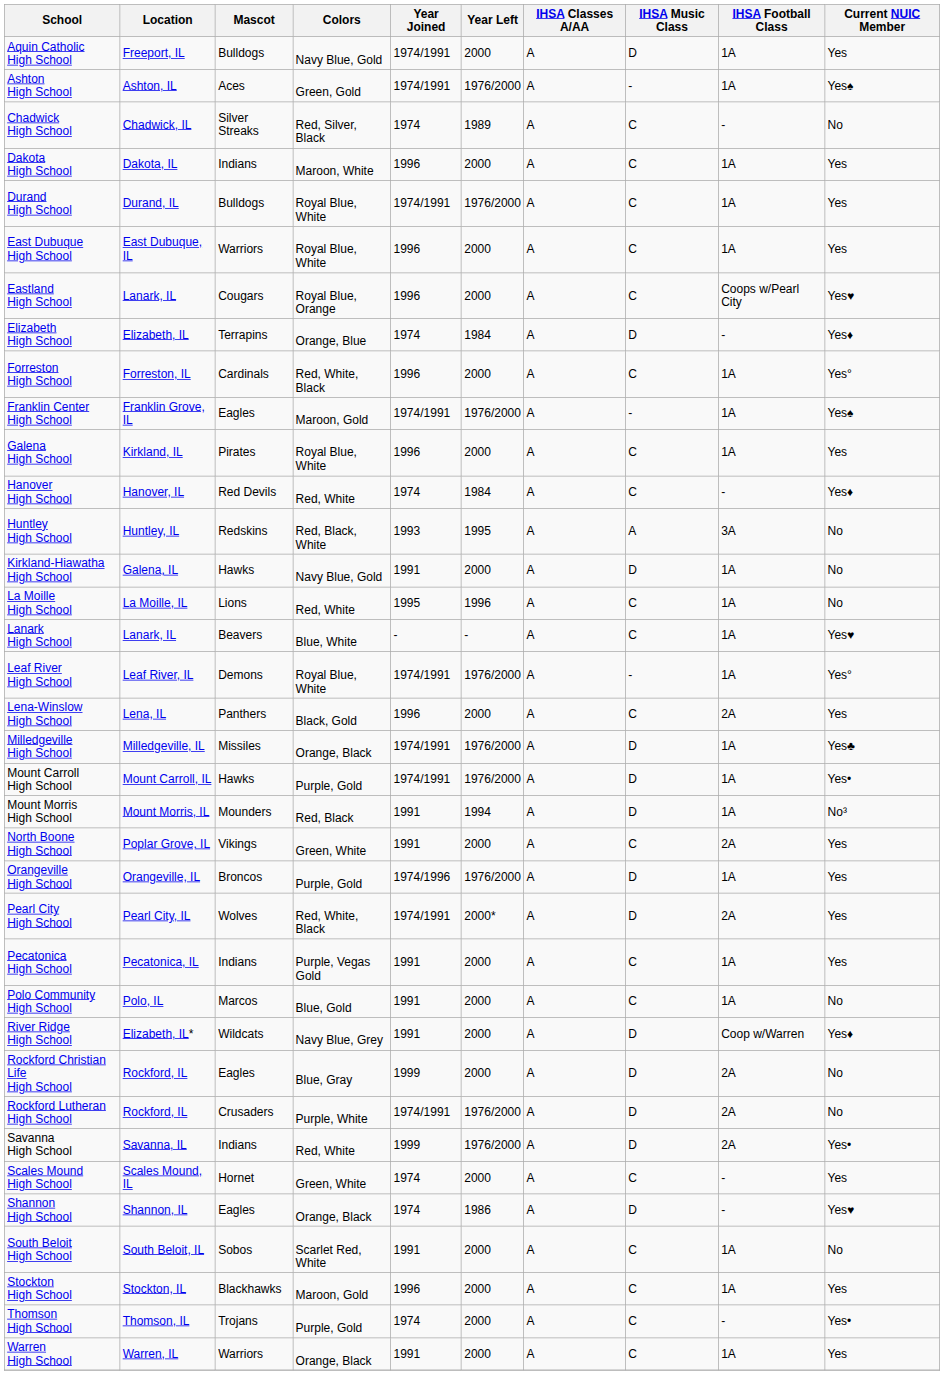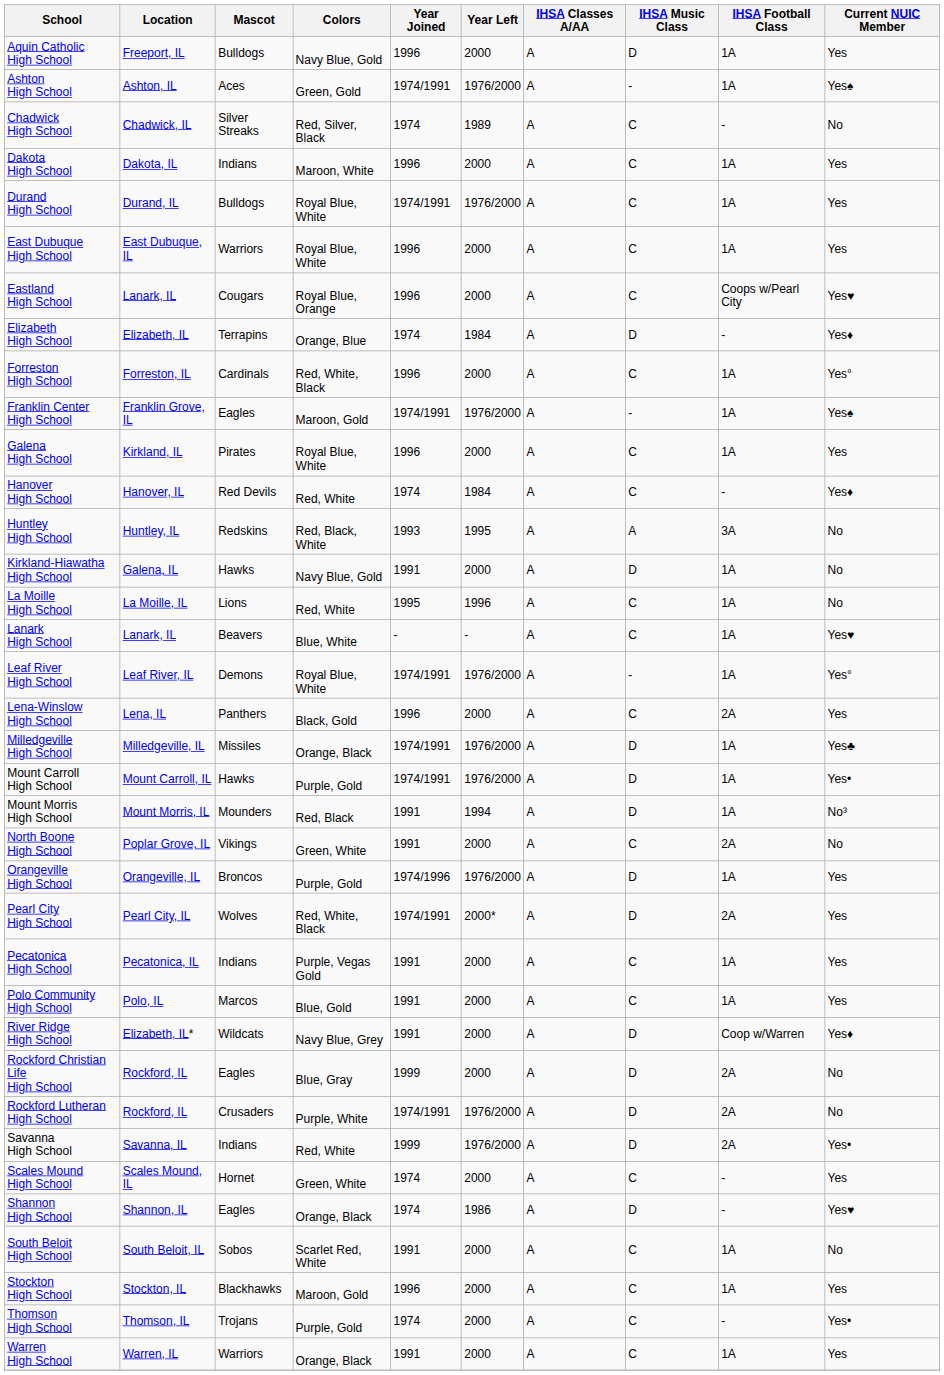Aquin Catholic High School | Year Joined: 1974/1991 -> 1996
North Boone High School | Current NUIC Member: Yes -> No
Polo Community High School | Current NUIC Member: No -> Yes
